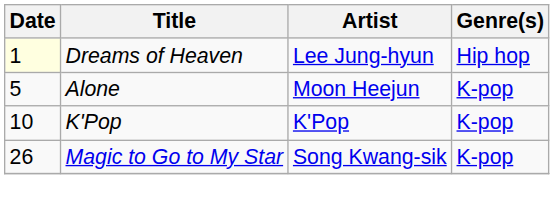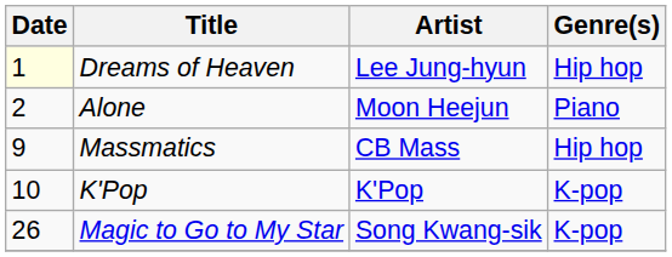Alone | Date: 5 -> 2
Alone | Genre(s): K-pop -> Piano
+ row: 9 | Massmatics | CB Mass | Hip hop
